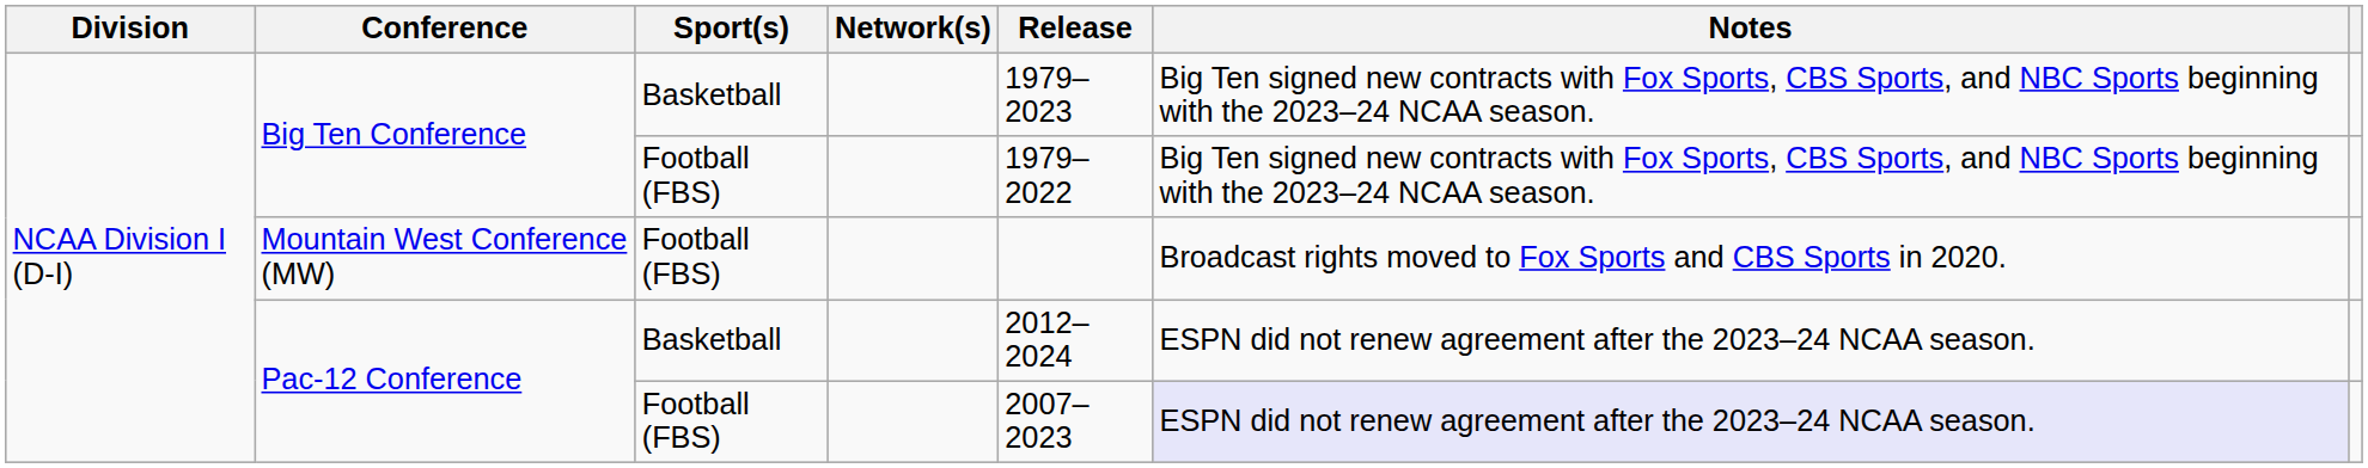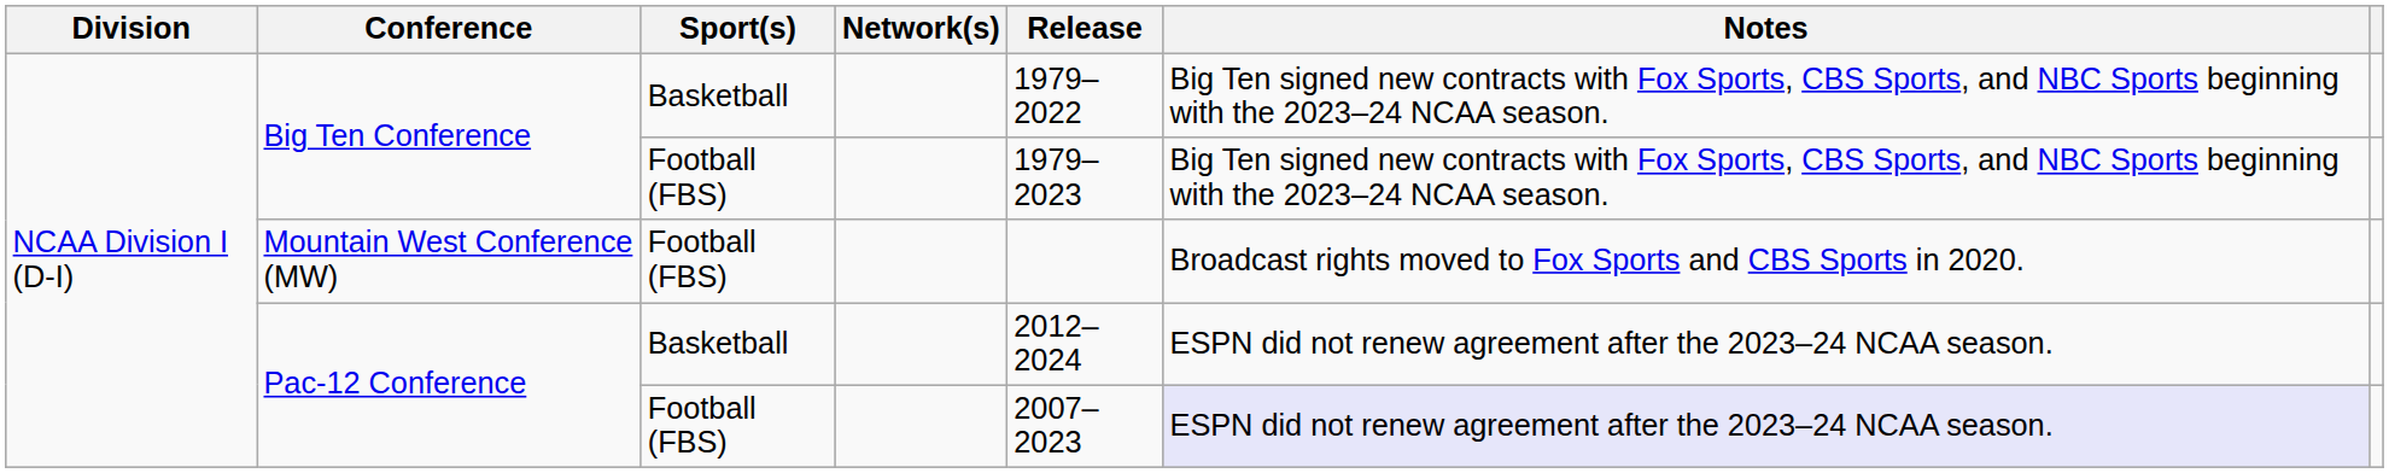Big Ten Conference / Basketball | Release: 1979–2023 -> 1979–2022
Big Ten Conference / Football (FBS) | Release: 1979–2022 -> 1979–2023
